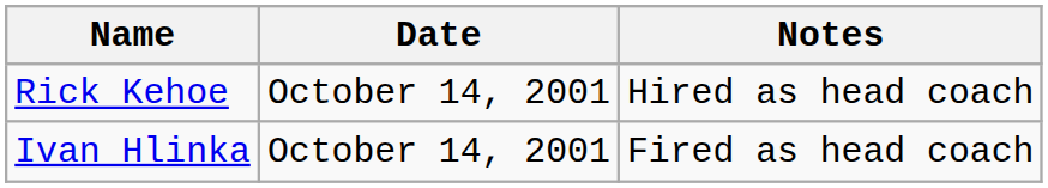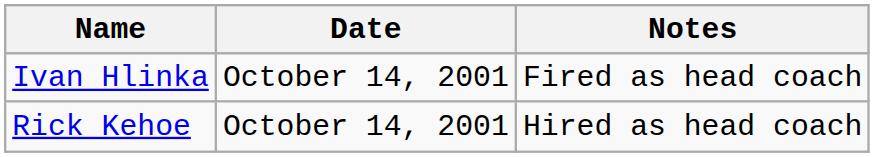rows swapped: Ivan Hlinka <-> Rick Kehoe
